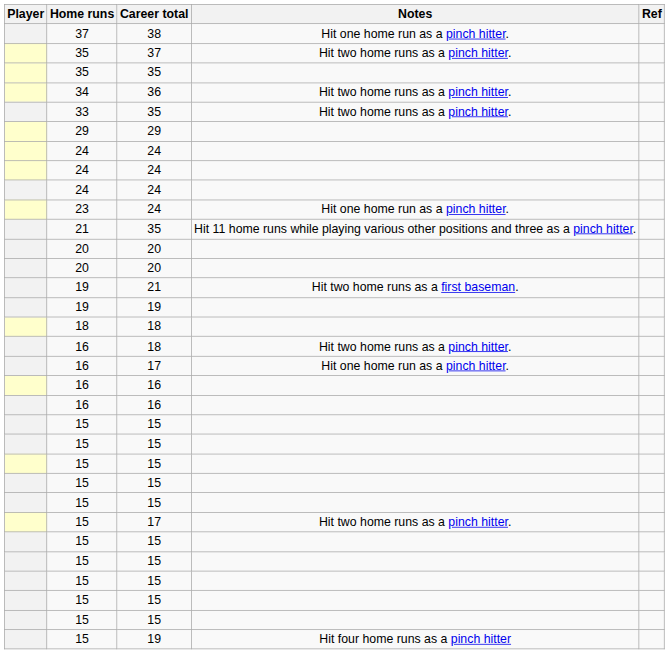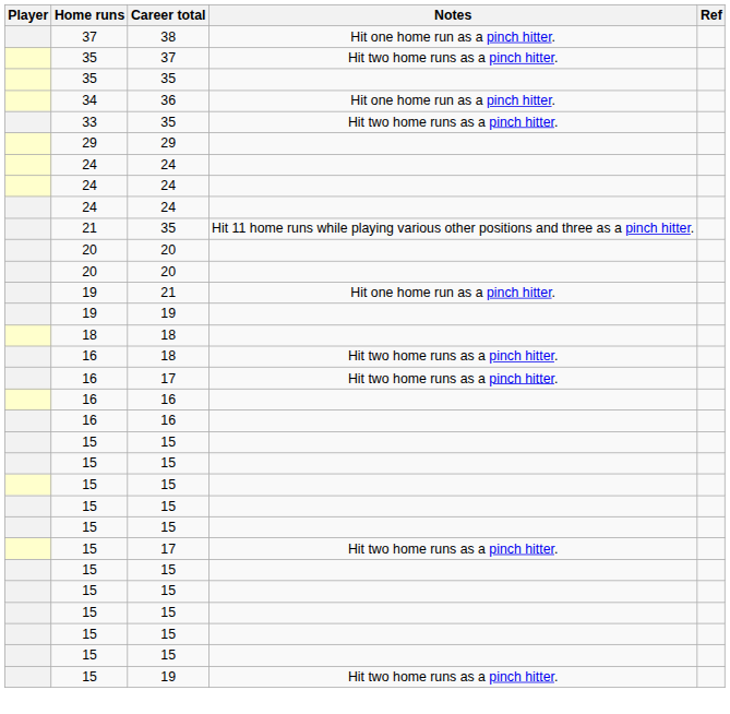34 | Notes: Hit two home runs as a pinch hitter. -> Hit one home run as a pinch hitter.
- row: 23 | 24 | Hit one home run as a pinch hitter.
19 / 21 | Notes: Hit two home runs as a first baseman. -> Hit one home run as a pinch hitter.
16 / 17 | Notes: Hit one home run as a pinch hitter. -> Hit two home runs as a pinch hitter.
15 / 19 | Notes: Hit four home runs as a pinch hitter -> Hit two home runs as a pinch hitter.
